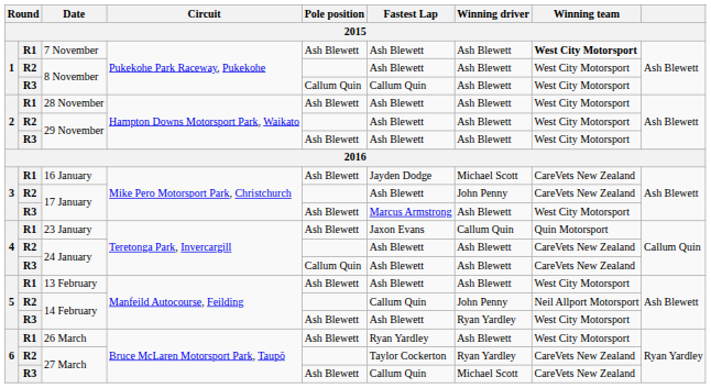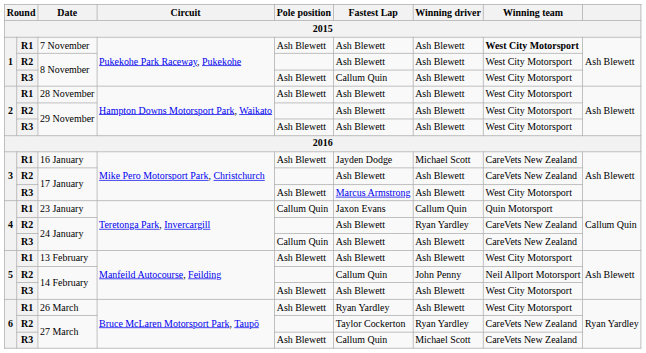R3 / 8 November | Pole position: Callum Quin -> Ash Blewett
R2 / 17 January | Winning driver: John Penny -> Ash Blewett
23 January | Pole position: Ash Blewett -> Callum Quin
R2 / 24 January | Winning driver: Ash Blewett -> Ryan Yardley
R3 / 14 February | Winning driver: Ryan Yardley -> Ash Blewett
